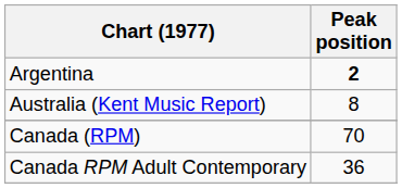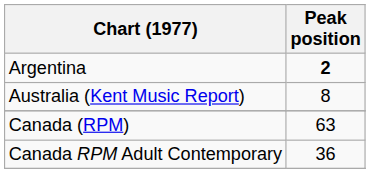Canada (RPM) | Peak position: 70 -> 63
